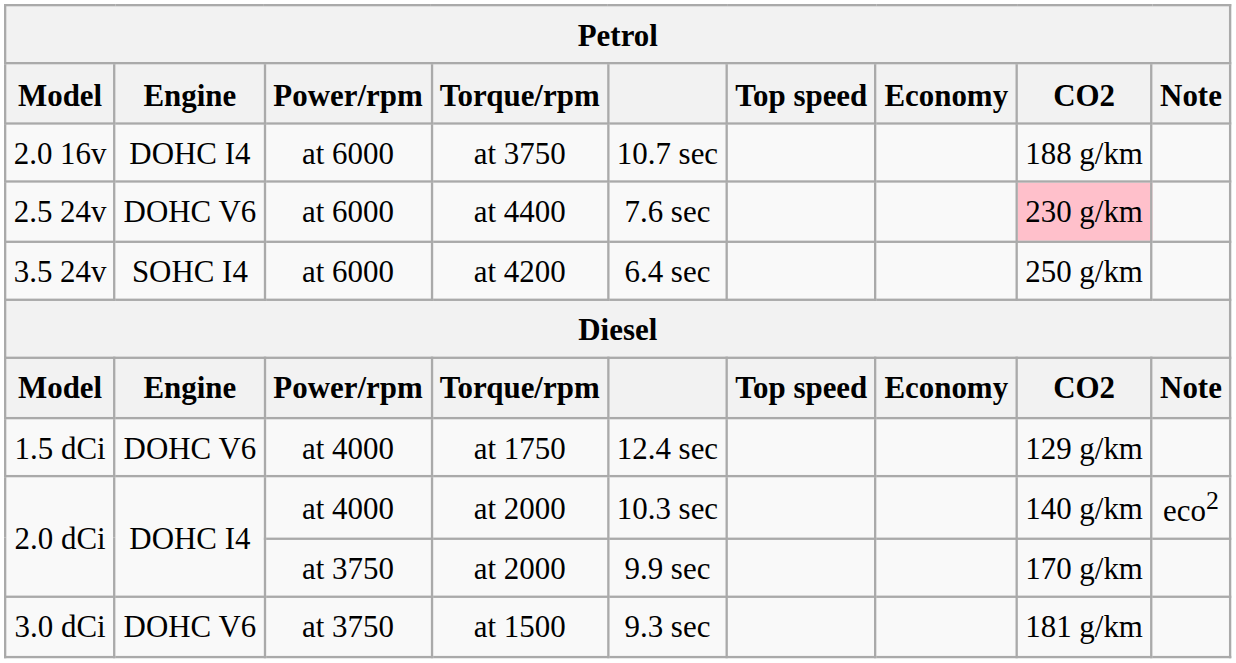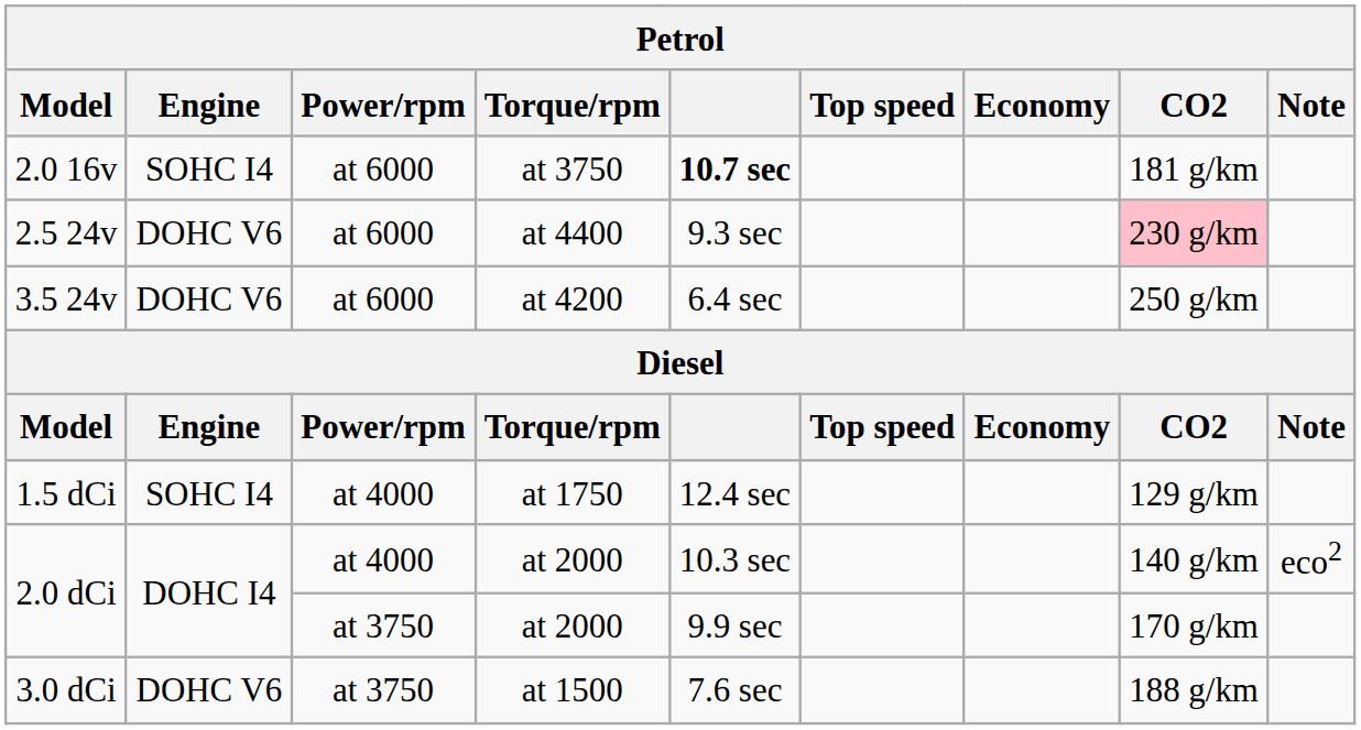2.0 16v | Engine: DOHC I4 -> SOHC I4
2.0 16v | column 5: normal -> bold
2.0 16v | CO2: 188 g/km -> 181 g/km
2.5 24v | column 5: 7.6 sec -> 9.3 sec
3.5 24v | Engine: SOHC I4 -> DOHC V6
1.5 dCi | Engine: DOHC V6 -> SOHC I4
3.0 dCi | column 5: 9.3 sec -> 7.6 sec
3.0 dCi | CO2: 181 g/km -> 188 g/km
